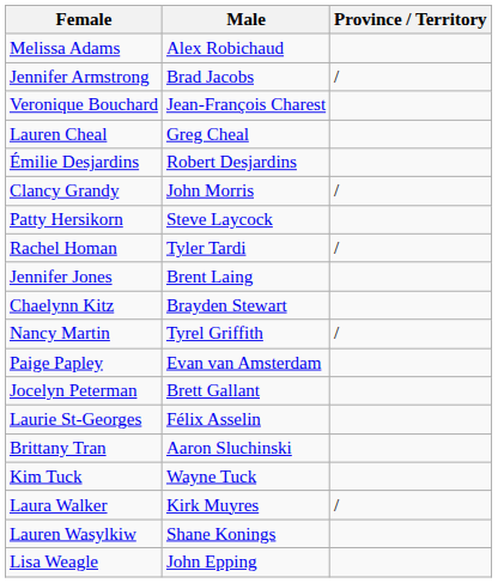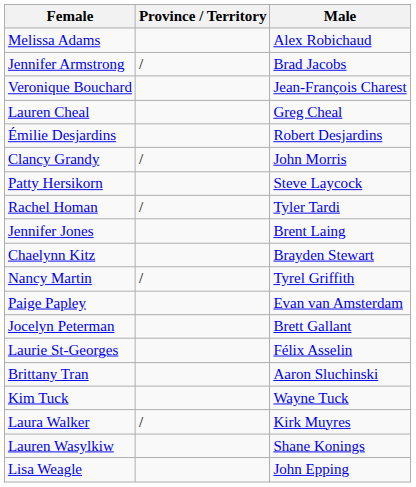columns swapped: Male <-> Province / Territory
